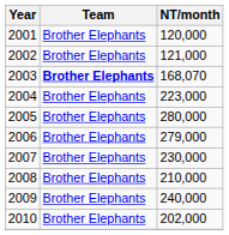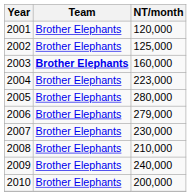2002 | NT/month: 121,000 -> 125,000
2003 | NT/month: 168,070 -> 160,000
2010 | NT/month: 202,000 -> 200,000
